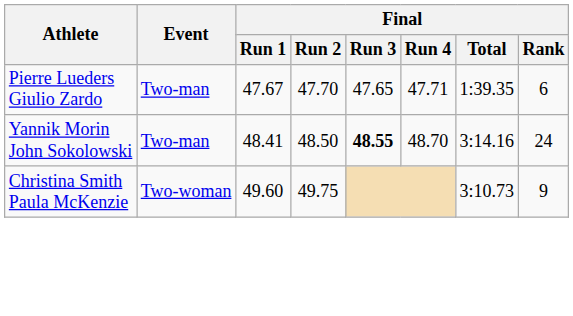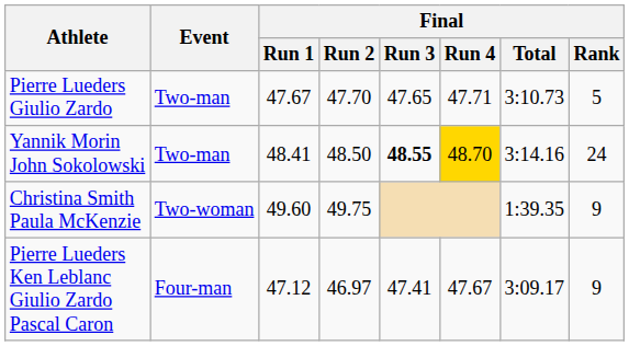Pierre Lueders Giulio Zardo | Final / Total: 1:39.35 -> 3:10.73
Pierre Lueders Giulio Zardo | Final / Rank: 6 -> 5
Yannik Morin John Sokolowski | Final / Run 4: no background -> gold background
Christina Smith Paula McKenzie | Final / Total: 3:10.73 -> 1:39.35
+ row: Pierre Lueders Ken Leblanc Giulio Zardo Pascal Caron | Four-man | 47.12 | 46.97 | 47.41 | 47.67 | 3:09.17 | 9
